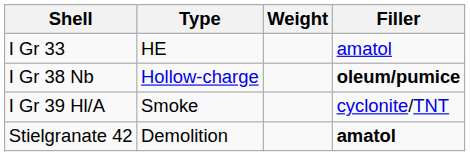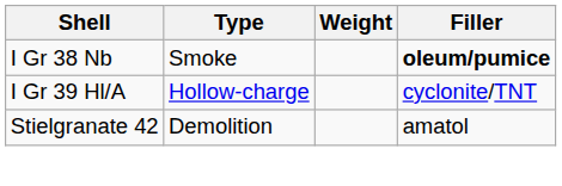- row: I Gr 33 | HE | amatol
I Gr 38 Nb | Type: Hollow-charge -> Smoke
I Gr 39 Hl/A | Type: Smoke -> Hollow-charge
Stielgranate 42 | Filler: bold -> normal
